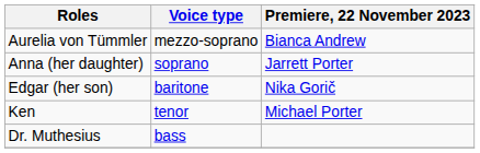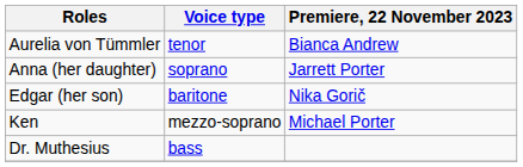Aurelia von Tümmler | Voice type: mezzo-soprano -> tenor
Ken | Voice type: tenor -> mezzo-soprano
